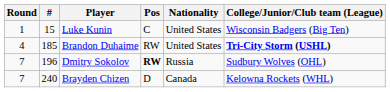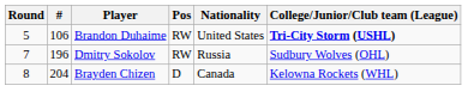- row: 1 | 15 | Luke Kunin | C | United States | Wisconsin Badgers (Big Ten)
Brandon Duhaime | Round: 4 -> 5
Brandon Duhaime | #: 185 -> 106
Dmitry Sokolov | Pos: bold -> normal
Brayden Chizen | Round: 7 -> 8
Brayden Chizen | #: 240 -> 204
